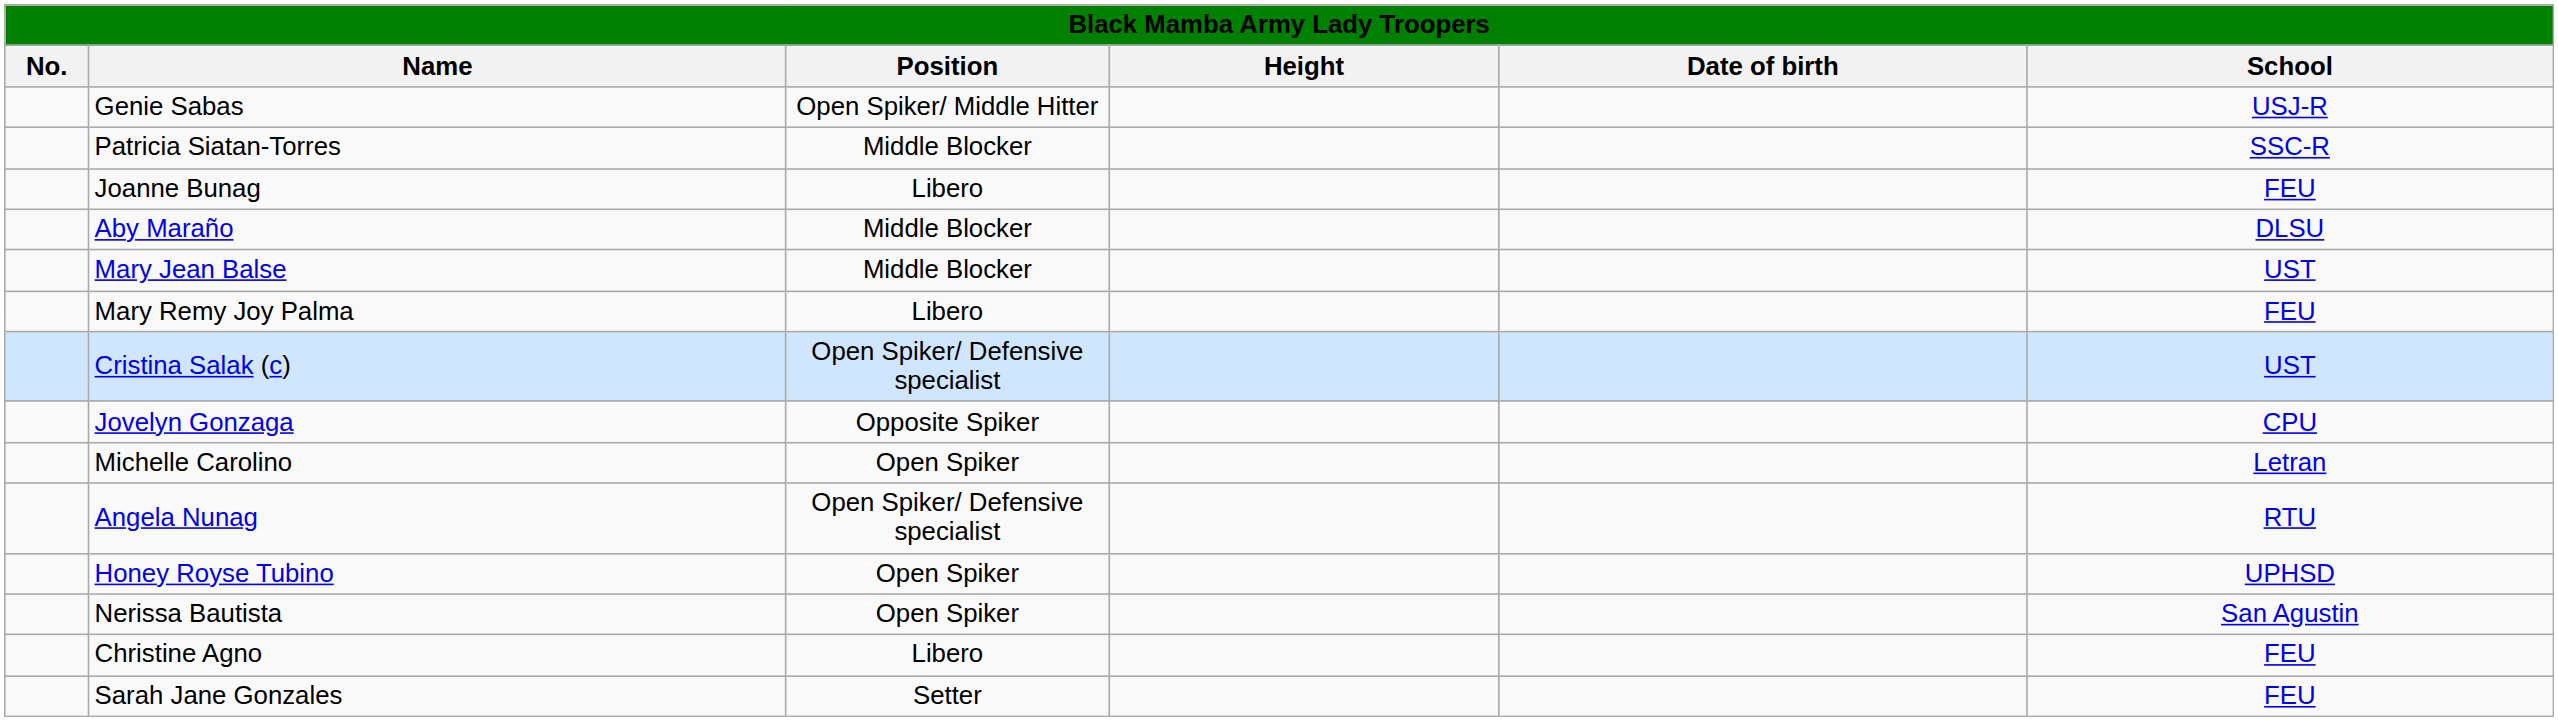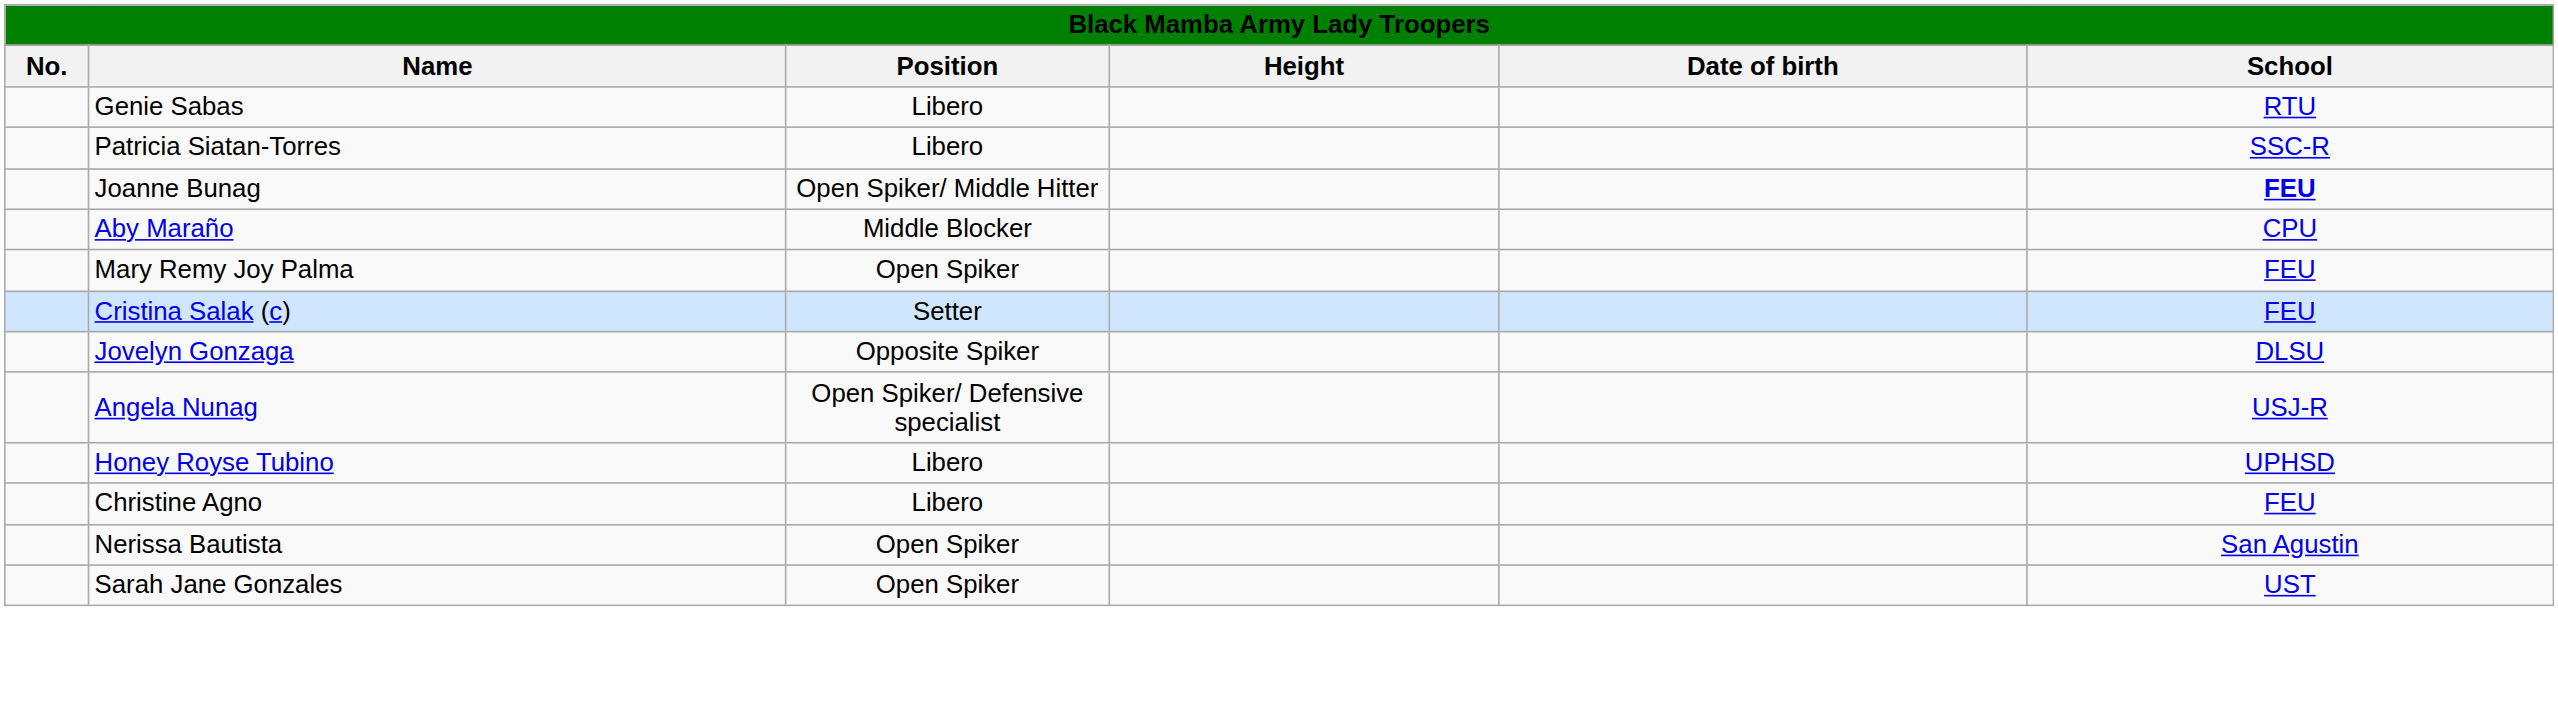Genie Sabas | Position: Open Spiker/ Middle Hitter -> Libero
Genie Sabas | School: USJ-R -> RTU
Patricia Siatan-Torres | Position: Middle Blocker -> Libero
Joanne Bunag | Position: Libero -> Open Spiker/ Middle Hitter
Joanne Bunag | School: normal -> bold
Aby Maraño | School: DLSU -> CPU
- row: Mary Jean Balse | Middle Blocker | UST
Mary Remy Joy Palma | Position: Libero -> Open Spiker
Cristina Salak (c) | Position: Open Spiker/ Defensive specialist -> Setter
Cristina Salak (c) | School: UST -> FEU
Jovelyn Gonzaga | School: CPU -> DLSU
- row: Michelle Carolino | Open Spiker | Letran
Angela Nunag | School: RTU -> USJ-R
Honey Royse Tubino | Position: Open Spiker -> Libero
rows swapped: Nerissa Bautista <-> Christine Agno
Sarah Jane Gonzales | Position: Setter -> Open Spiker
Sarah Jane Gonzales | School: FEU -> UST
